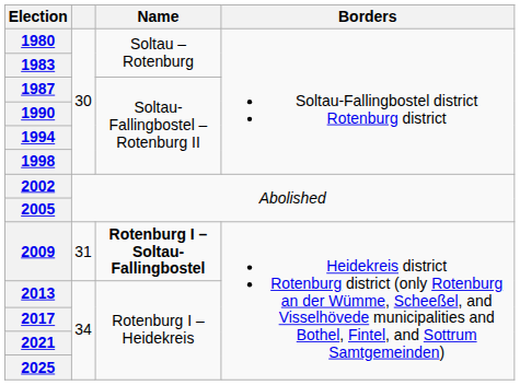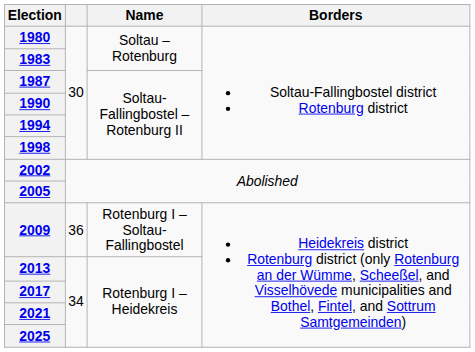2009 | column 2: 31 -> 36
2009 | Name: bold -> normal
